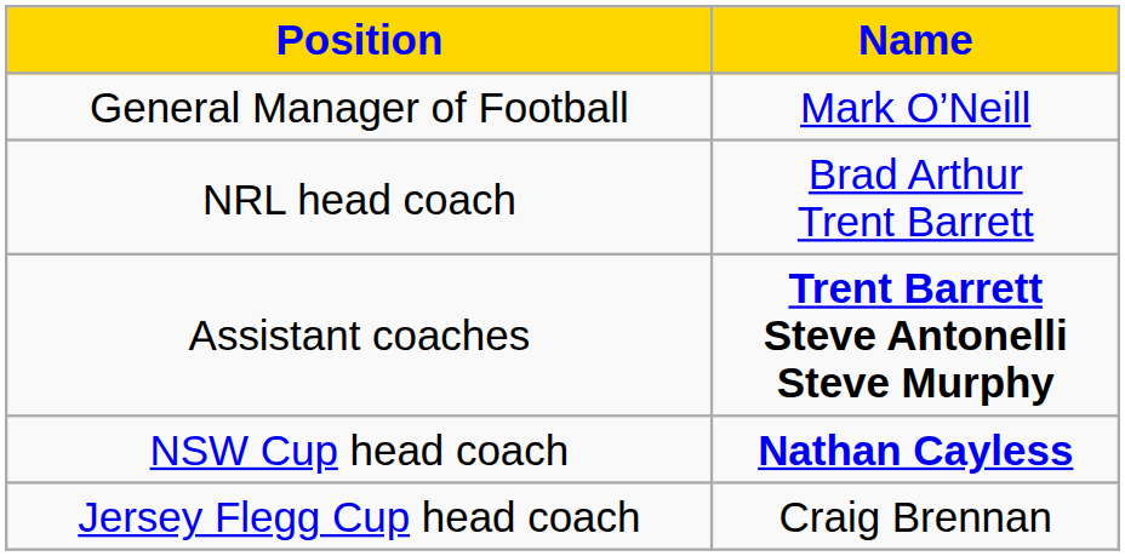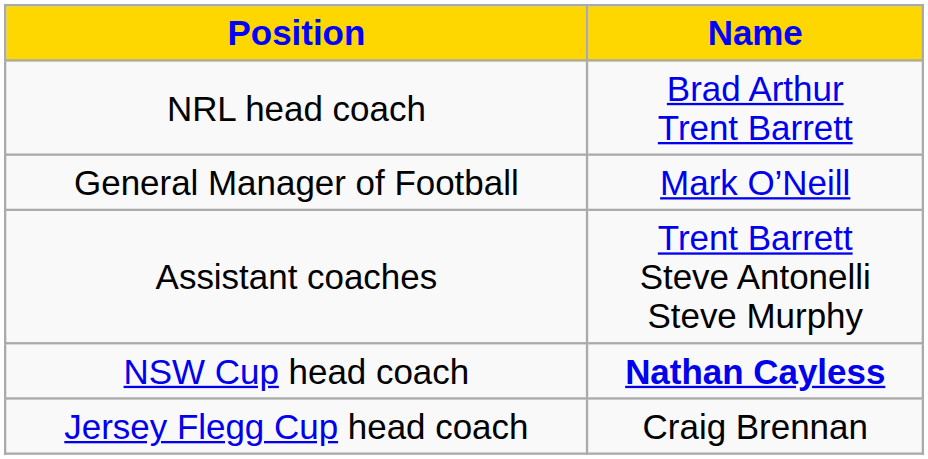rows swapped: General Manager of Football <-> NRL head coach
Assistant coaches | Name: bold -> normal
